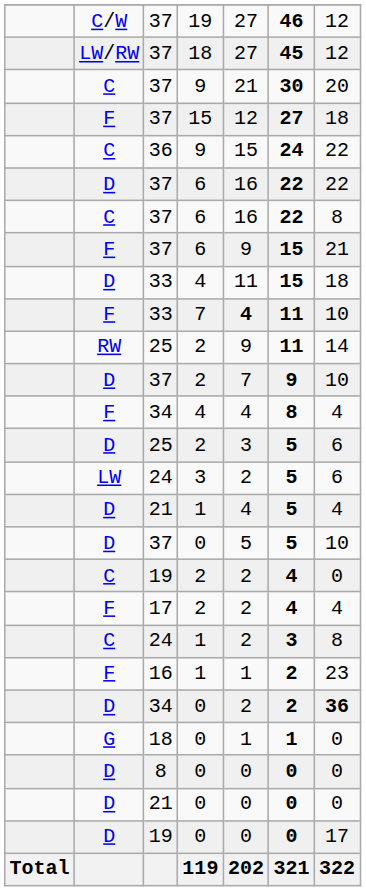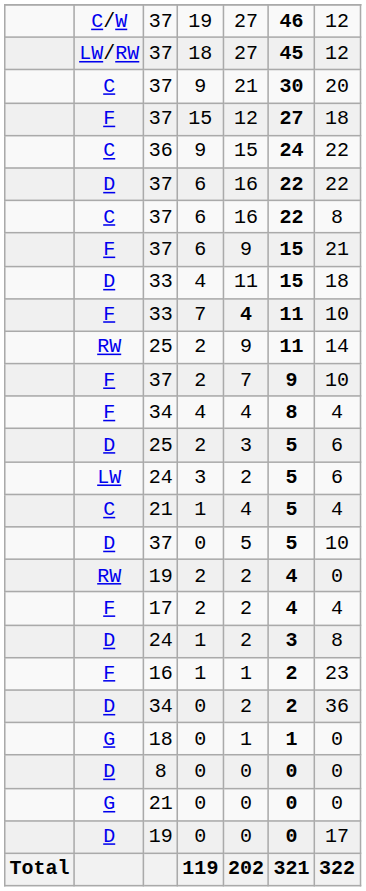37 / 2 | column 2: D -> F
21 / 1 | column 2: D -> C
19 / 2 | column 2: C -> RW
24 / 1 | column 2: C -> D
34 / 0 | column 7: bold -> normal
21 / 0 | column 2: D -> G
